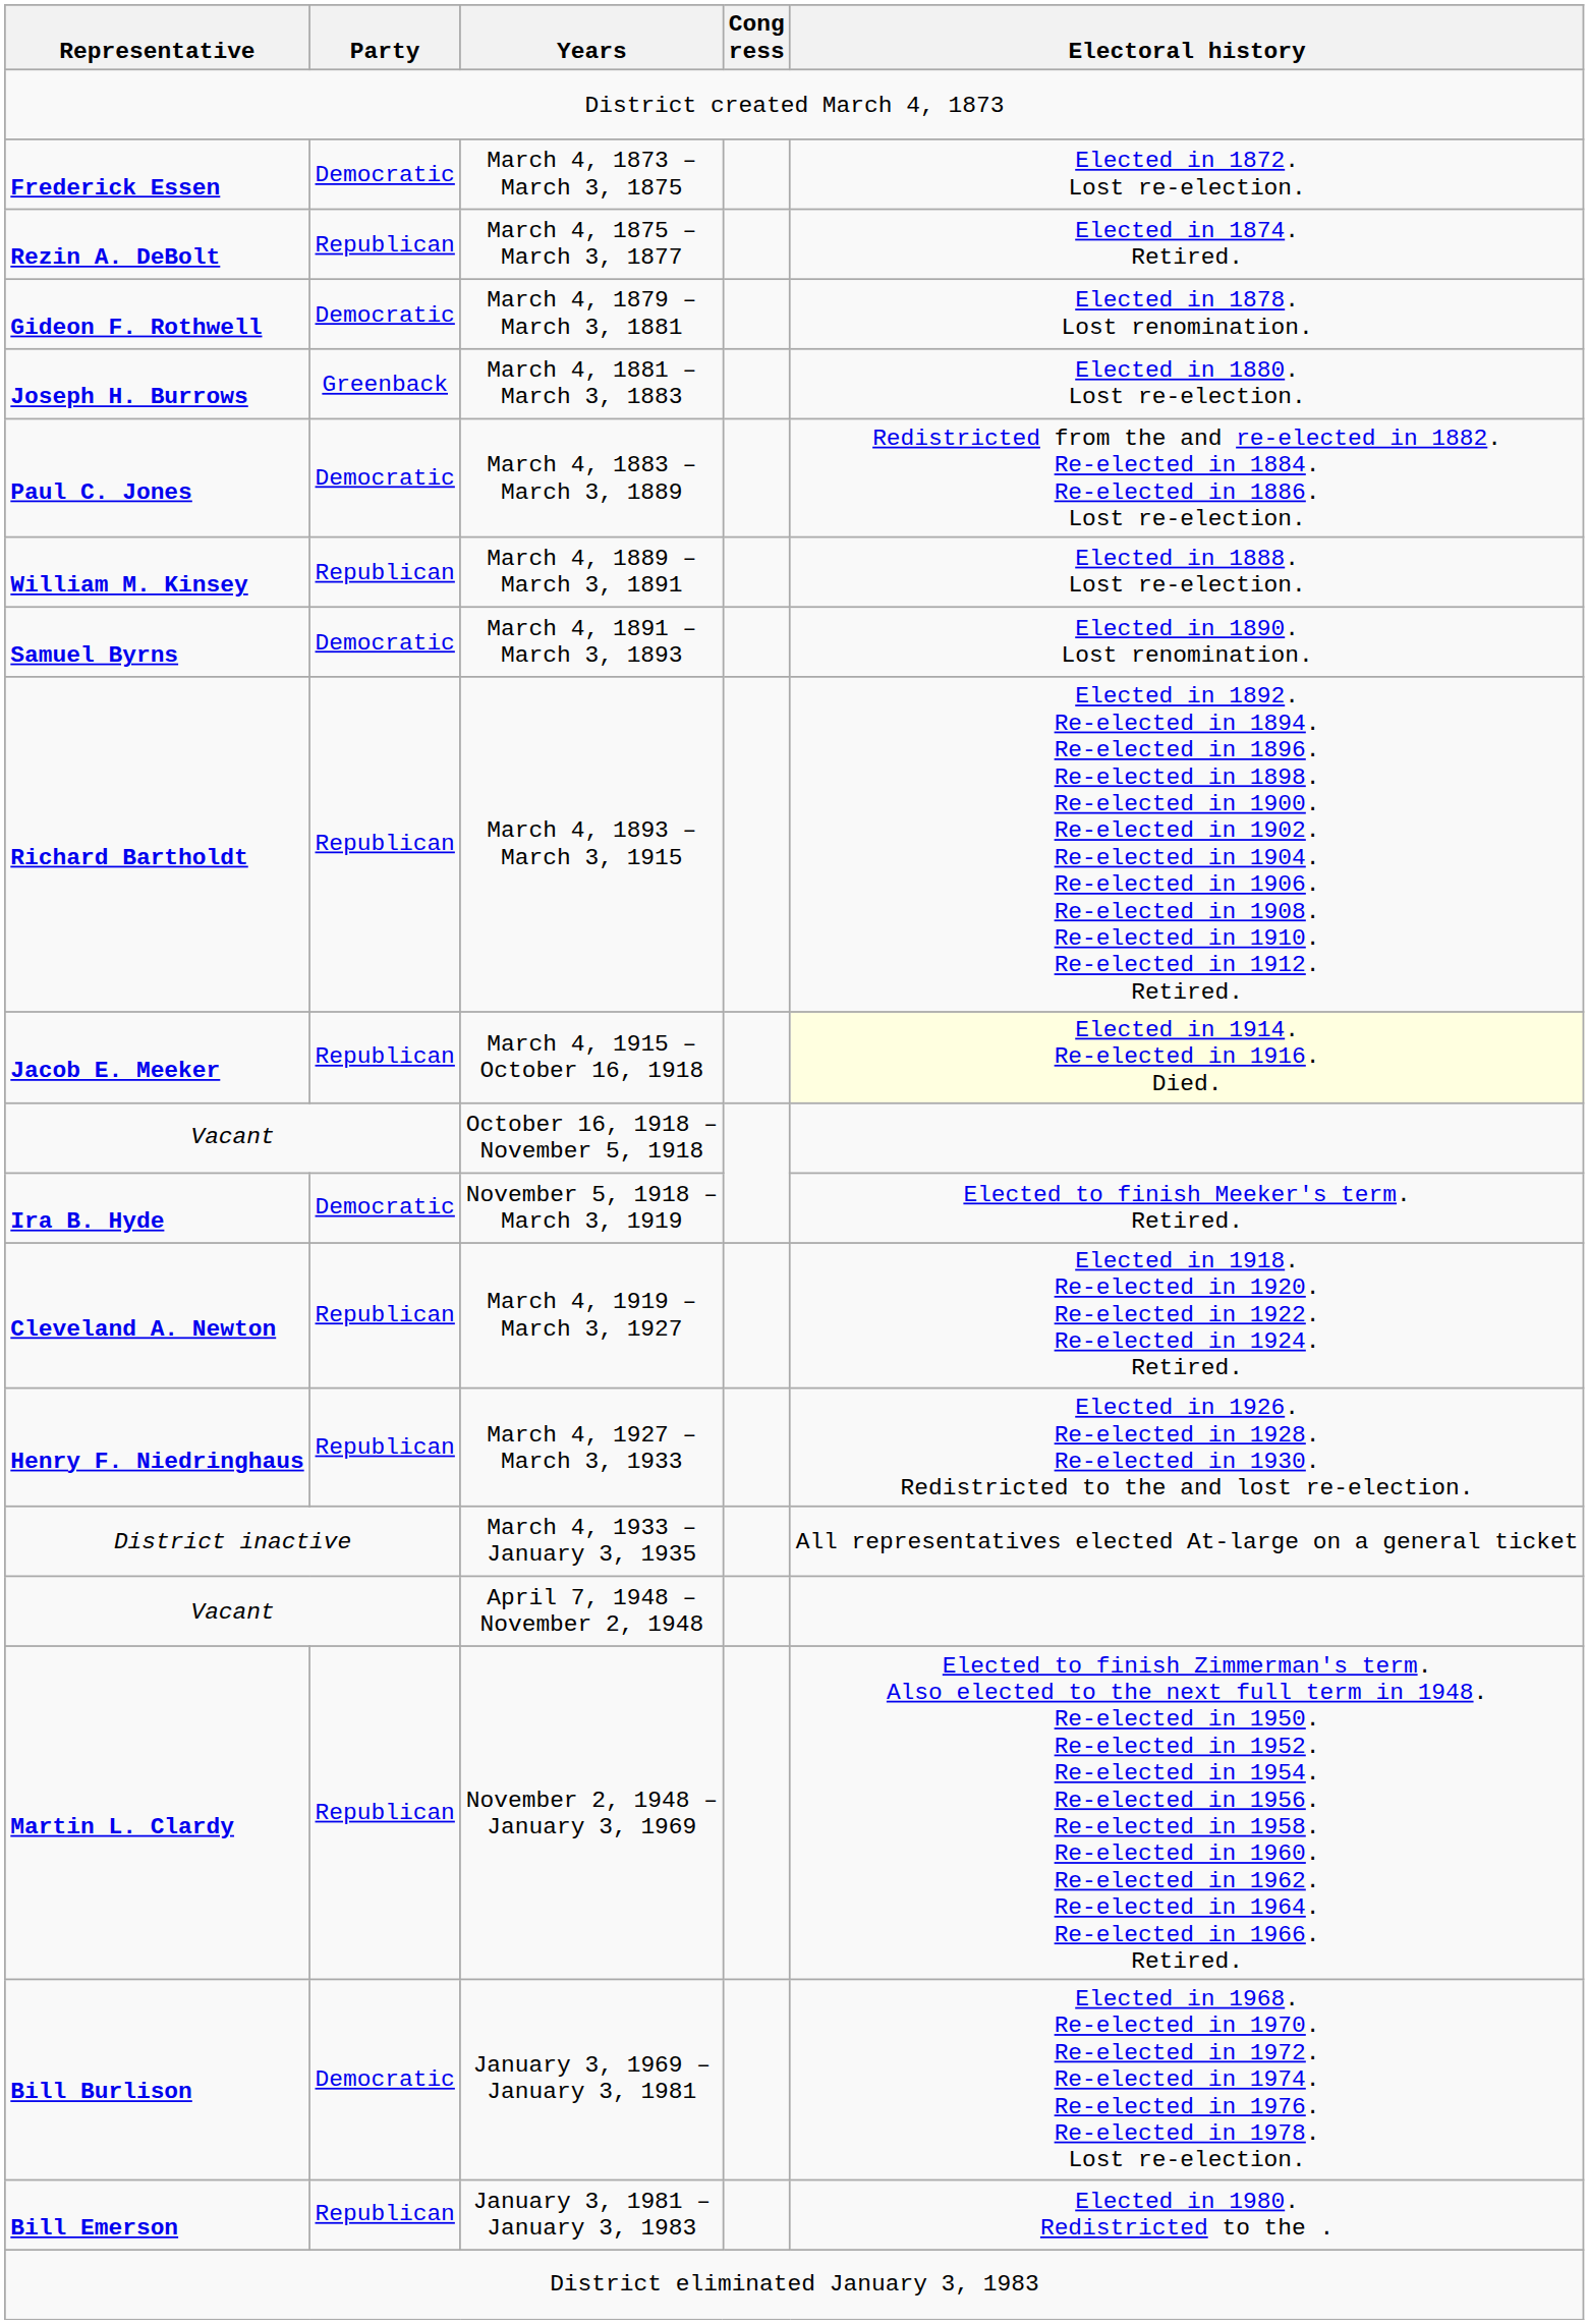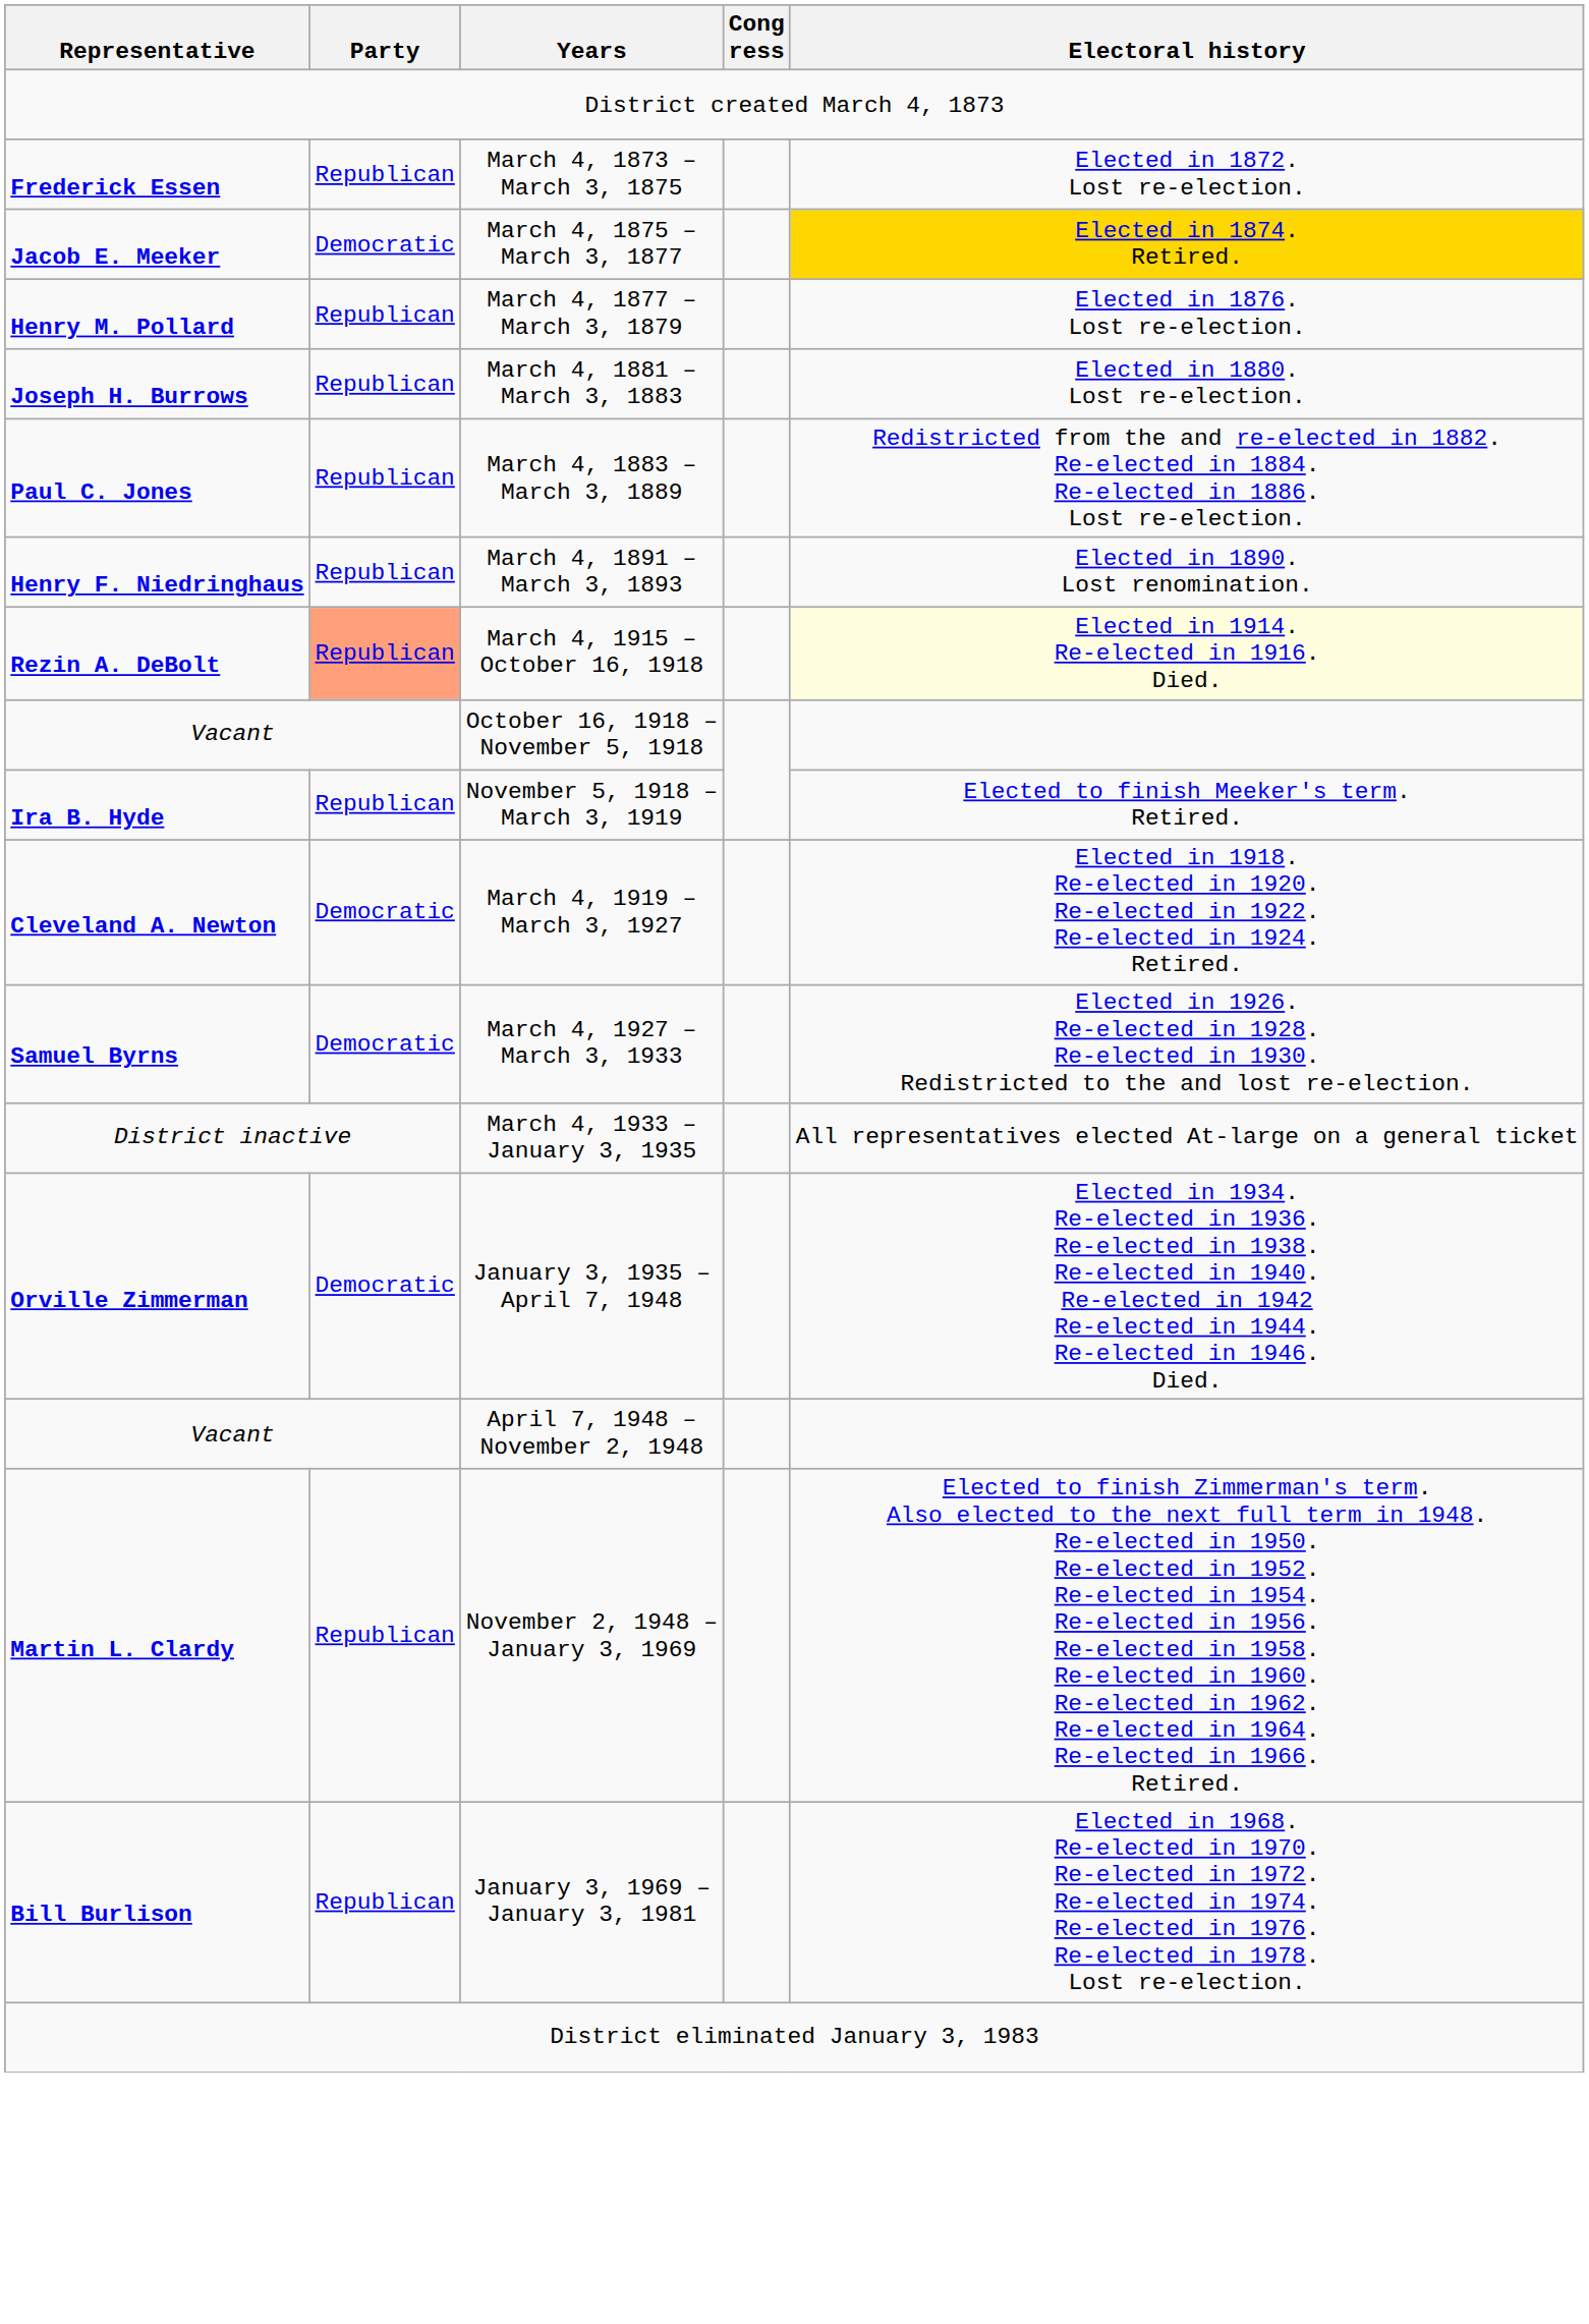March 4, 1873 – March 3, 1875 | Party: Democratic -> Republican
March 4, 1875 – March 3, 1877 | Representative: Rezin A. DeBolt -> Jacob E. Meeker
March 4, 1875 – March 3, 1877 | Party: Republican -> Democratic
March 4, 1875 – March 3, 1877 | Electoral history: no background -> gold background
+ row: Henry M. Pollard | Republican | March 4, 1877 – March 3, 1879 | Elected in 1876. Lost re-election.
- row: Gideon F. Rothwell | Democratic | March 4, 1879 – March 3, 1881 | Elected in 1878. Lost renomination.
March 4, 1881 – March 3, 1883 | Party: Greenback -> Republican
March 4, 1883 – March 3, 1889 | Party: Democratic -> Republican
- row: William M. Kinsey | Republican | March 4, 1889 – March 3, 1891 | Elected in 1888. Lost re-election.
March 4, 1891 – March 3, 1893 | Representative: Samuel Byrns -> Henry F. Niedringhaus
March 4, 1891 – March 3, 1893 | Party: Democratic -> Republican
- row: Richard Bartholdt | Republican | March 4, 1893 – March 3, 1915 | Elected in 1892. Re-elected in 1894. Re-elected in 1896. Re-elected in 1898. Re-elected in 1900. Re-elected in 1902. Re-elected in 1904. Re-elected in 1906. Re-elected in 1908. Re-elected in 1910. Re-elected in 1912. Retired.
March 4, 1915 – October 16, 1918 | Representative: Jacob E. Meeker -> Rezin A. DeBolt
March 4, 1915 – October 16, 1918 | Party: no background -> lightsalmon background
November 5, 1918 – March 3, 1919 | Party: Democratic -> Republican
March 4, 1919 – March 3, 1927 | Party: Republican -> Democratic
March 4, 1927 – March 3, 1933 | Representative: Henry F. Niedringhaus -> Samuel Byrns
March 4, 1927 – March 3, 1933 | Party: Republican -> Democratic
+ row: Orville Zimmerman | Democratic | January 3, 1935 – April 7, 1948 | Elected in 1934. Re-elected in 1936. Re-elected in 1938. Re-elected in 1940. Re-elected in 1942 Re-elected in 1944. Re-elected in 1946. Died.
January 3, 1969 – January 3, 1981 | Party: Democratic -> Republican
- row: Bill Emerson | Republican | January 3, 1981 – January 3, 1983 | Elected in 1980. Redistricted to the .
